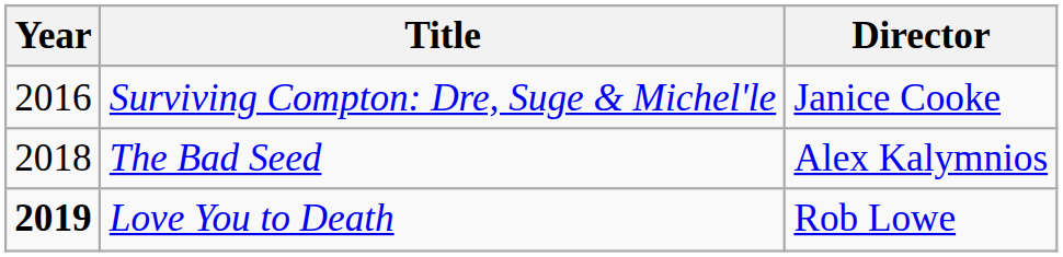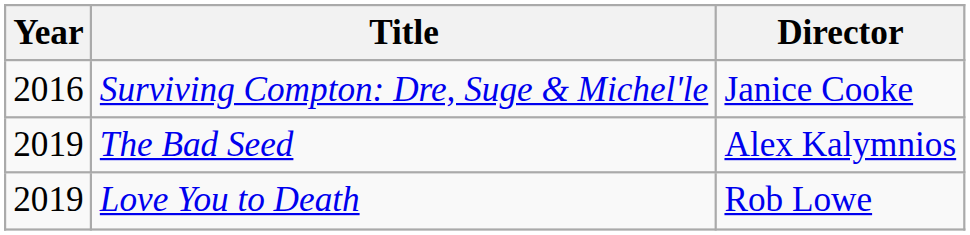The Bad Seed | Year: 2018 -> 2019
Love You to Death | Year: bold -> normal
